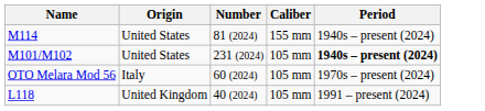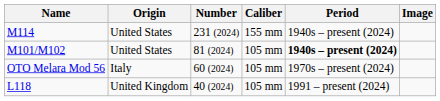+ column: Image
M114 | Number: 81 (2024) -> 231 (2024)
M101/M102 | Number: 231 (2024) -> 81 (2024)
